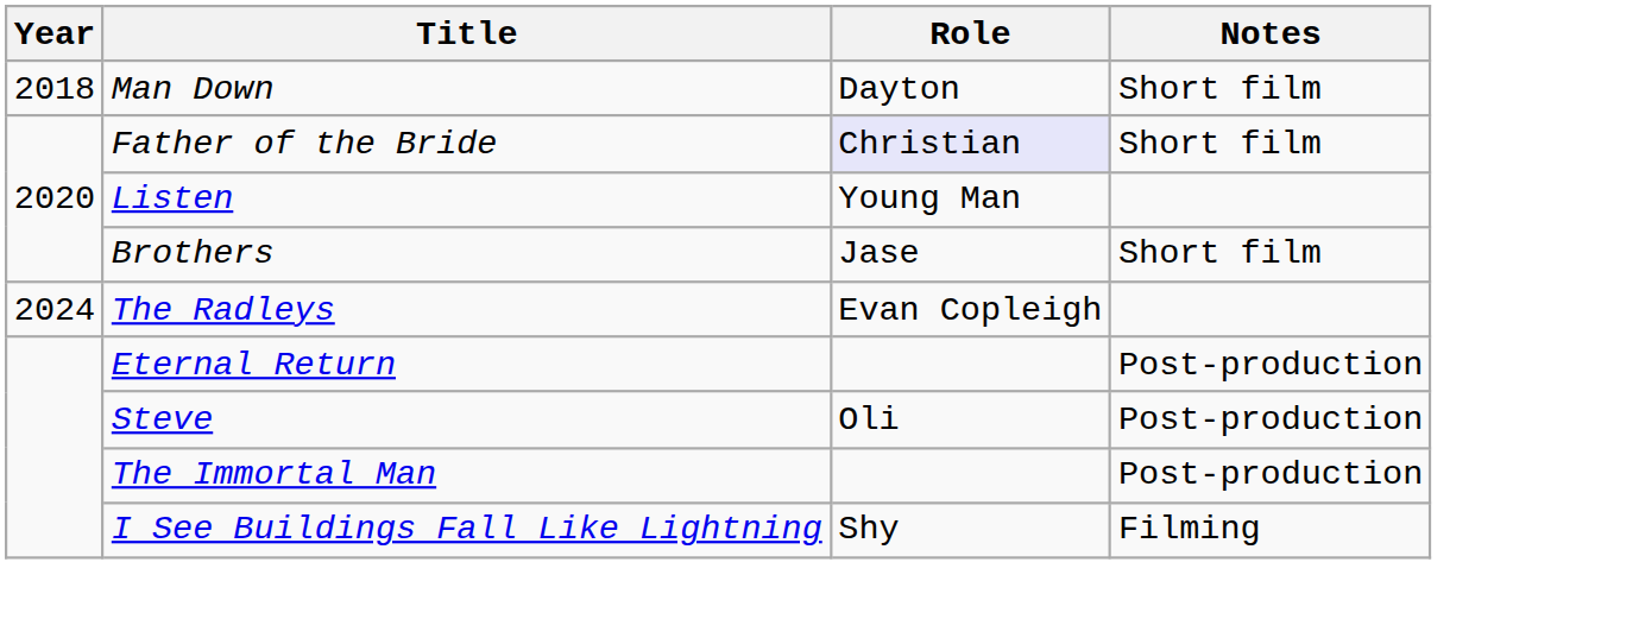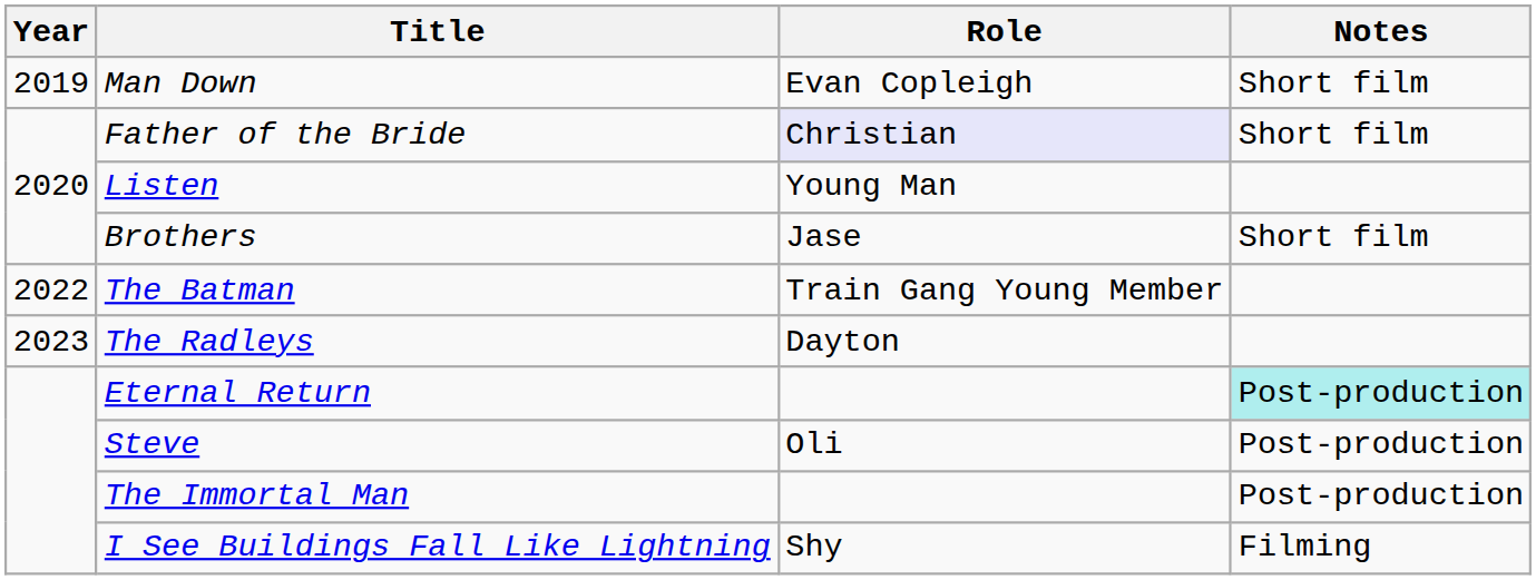Man Down | Year: 2018 -> 2019
Man Down | Role: Dayton -> Evan Copleigh
+ row: 2022 | The Batman | Train Gang Young Member
The Radleys | Year: 2024 -> 2023
The Radleys | Role: Evan Copleigh -> Dayton
Eternal Return | Notes: no background -> paleturquoise background
